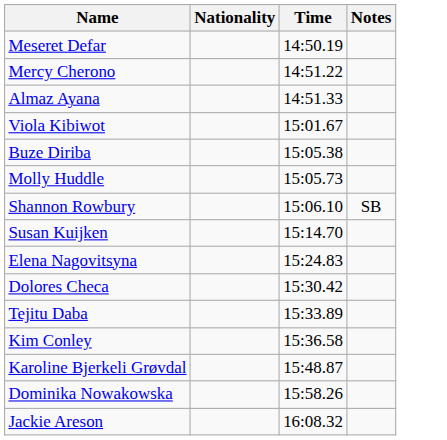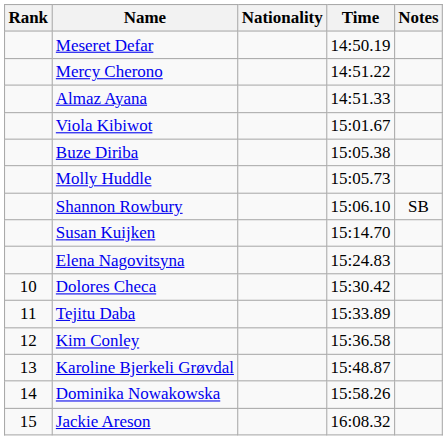+ column: Rank | 10 | 11 | 12 | 13 | 14 | 15
